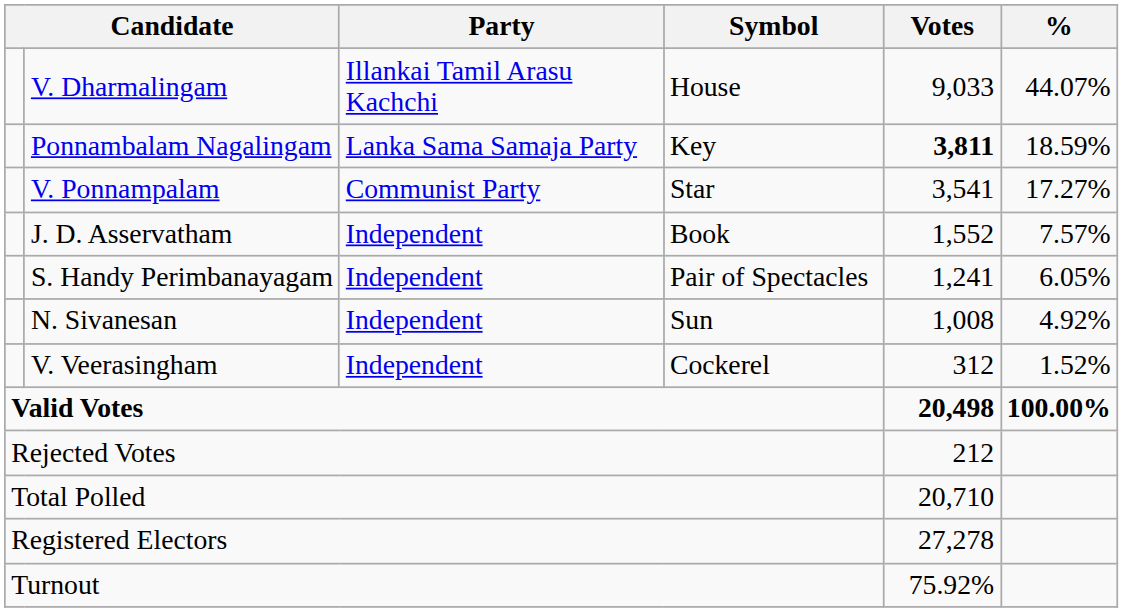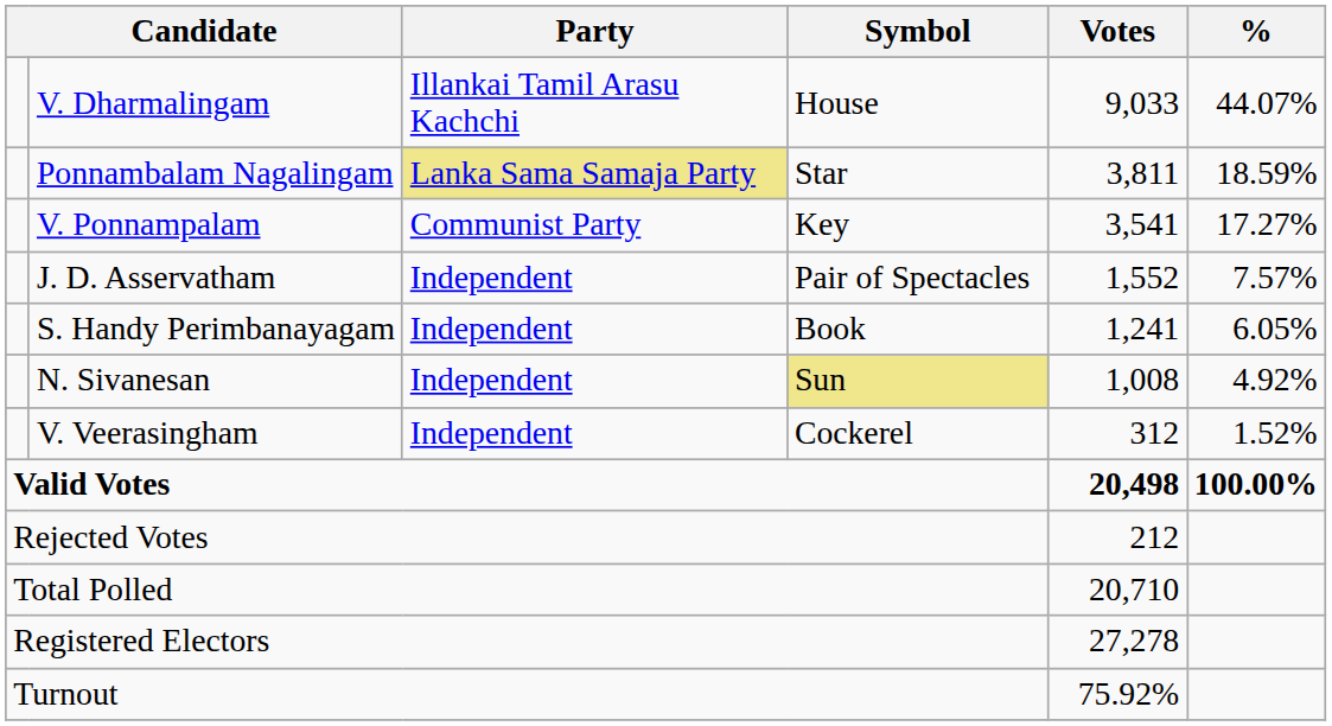Ponnambalam Nagalingam | Party: no background -> khaki background
Ponnambalam Nagalingam | Symbol: Key -> Star
Ponnambalam Nagalingam | Votes: bold -> normal
V. Ponnampalam | Symbol: Star -> Key
J. D. Asservatham | Symbol: Book -> Pair of Spectacles
S. Handy Perimbanayagam | Symbol: Pair of Spectacles -> Book
N. Sivanesan | Symbol: no background -> khaki background
